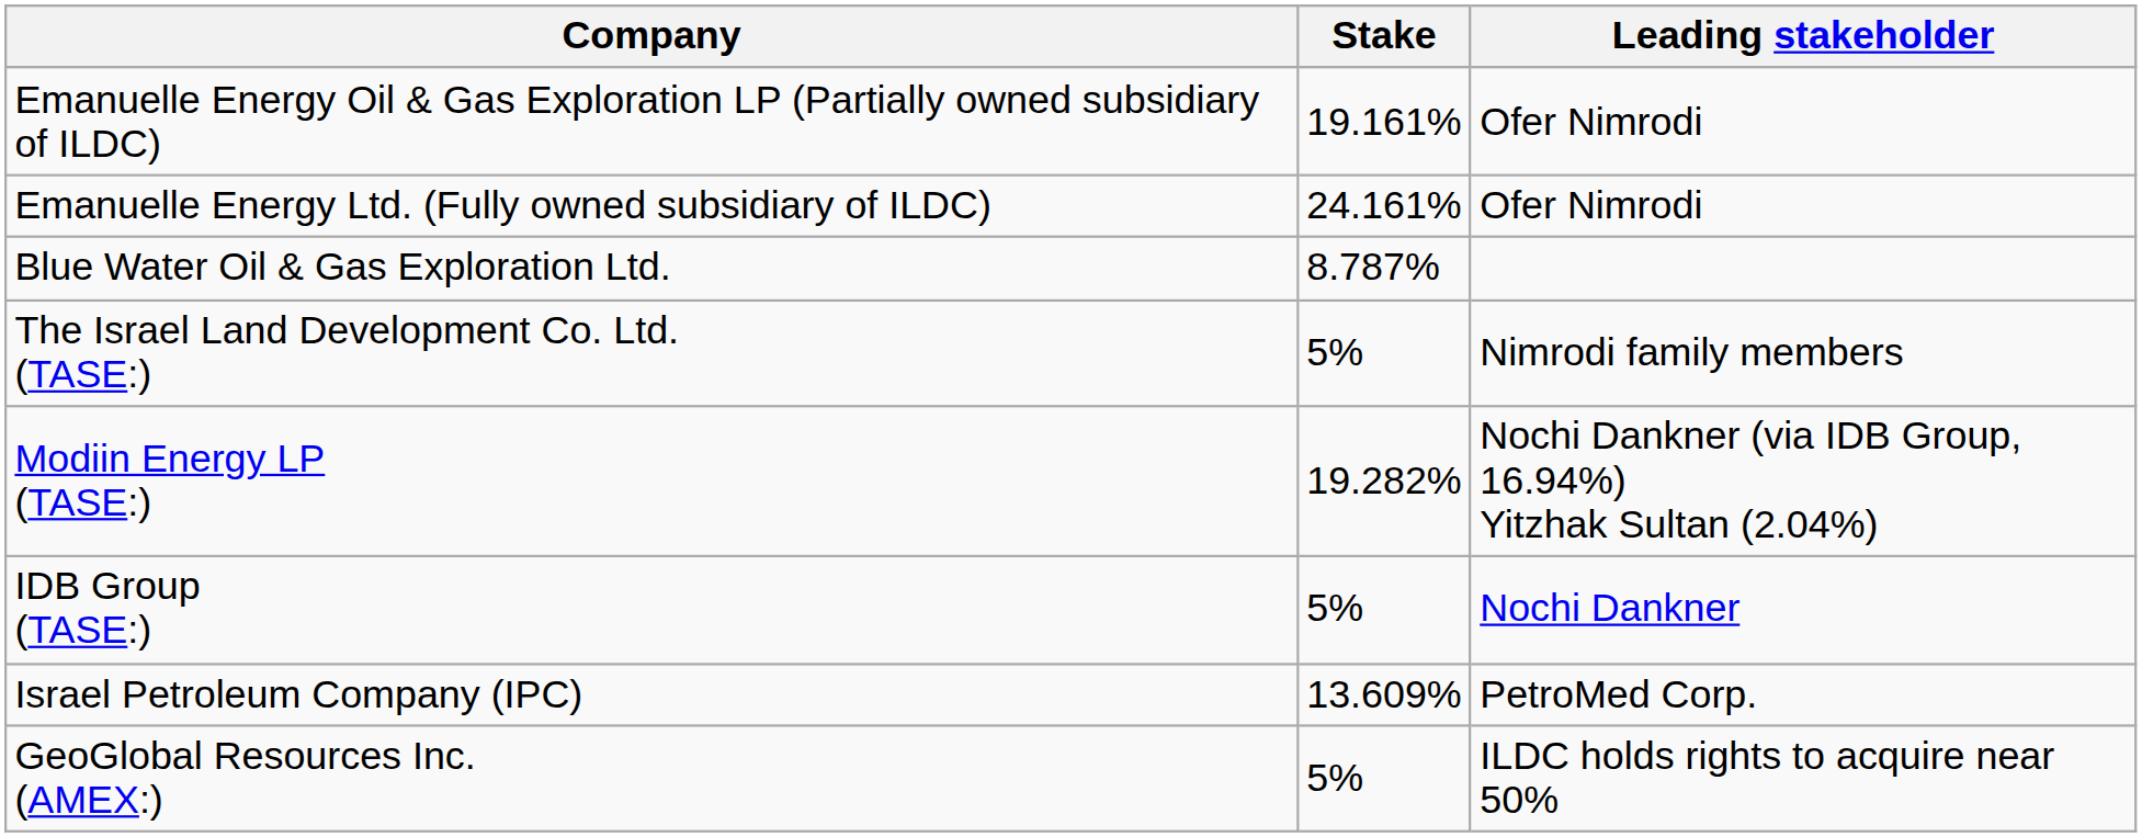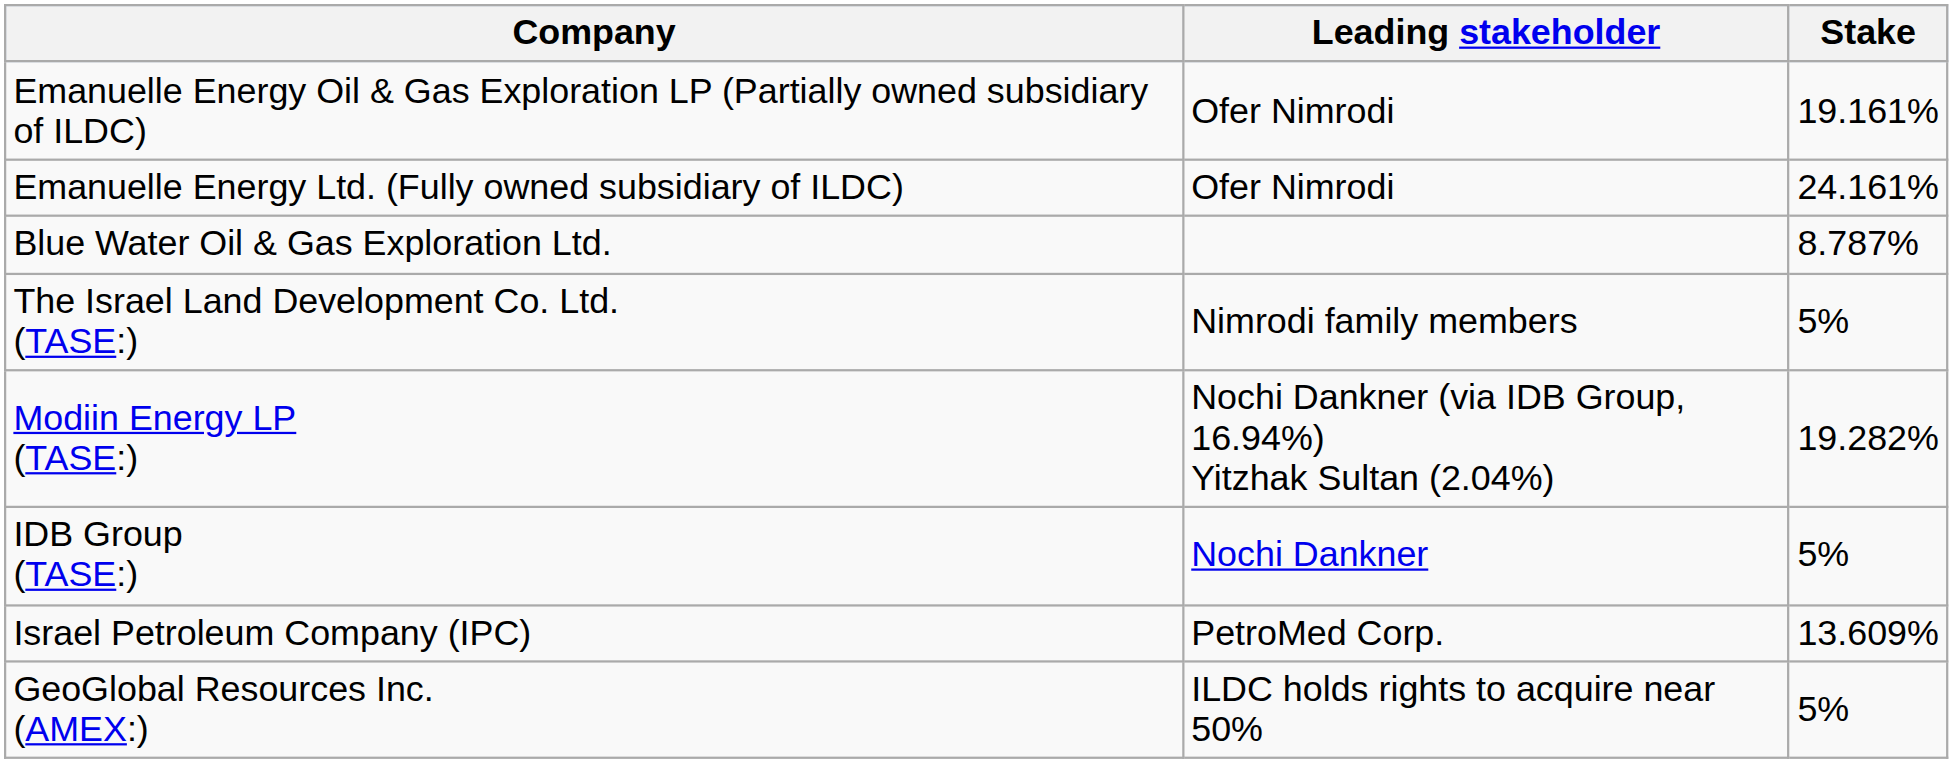columns swapped: Stake <-> Leading stakeholder
